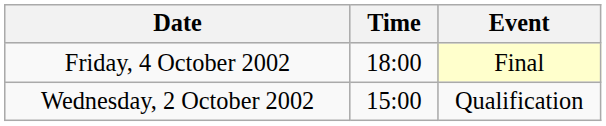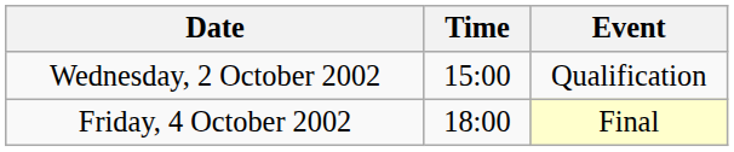rows swapped: Wednesday, 2 October 2002 <-> Friday, 4 October 2002
